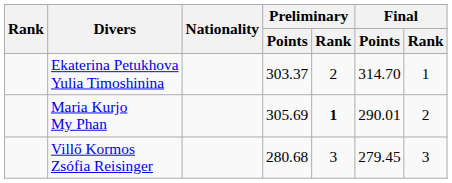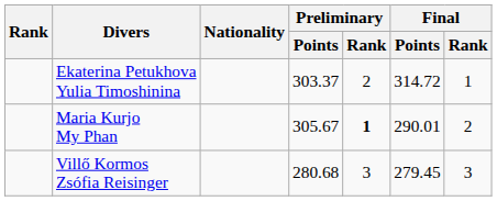Ekaterina Petukhova Yulia Timoshinina | Final / Points: 314.70 -> 314.72
Maria Kurjo My Phan | Preliminary / Points: 305.69 -> 305.67
